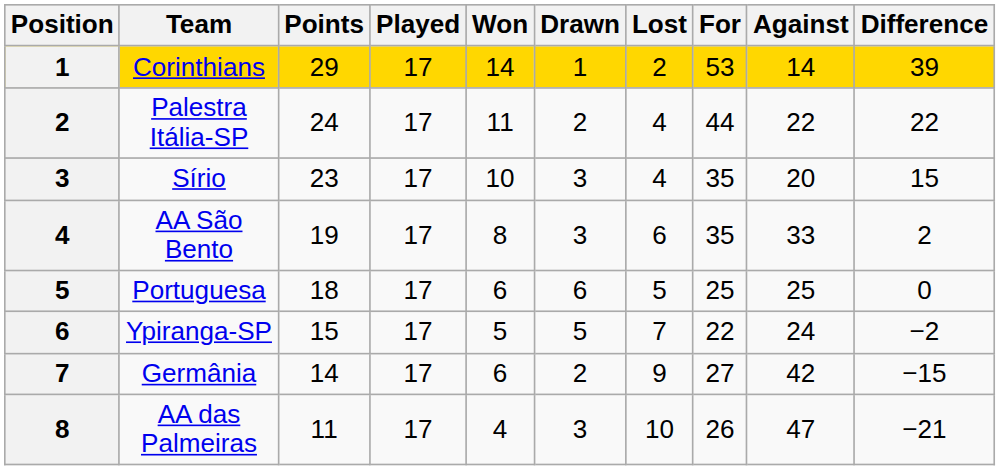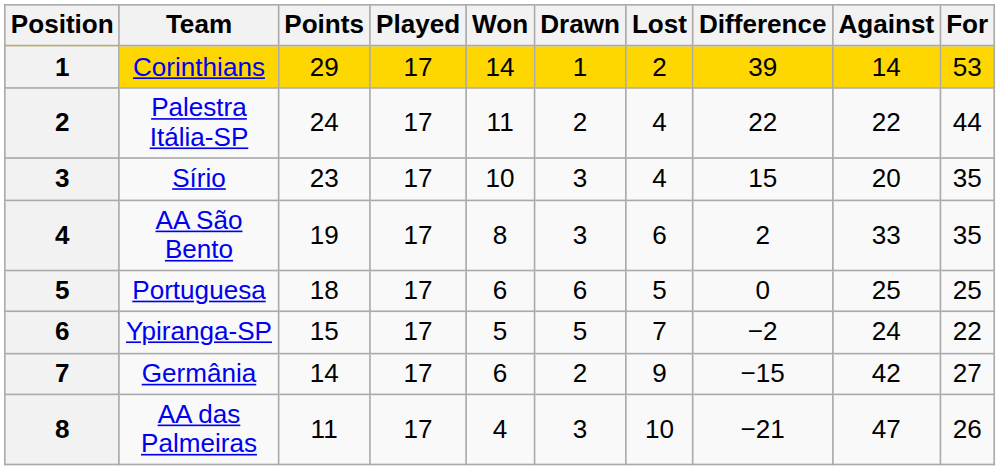columns swapped: For <-> Difference
